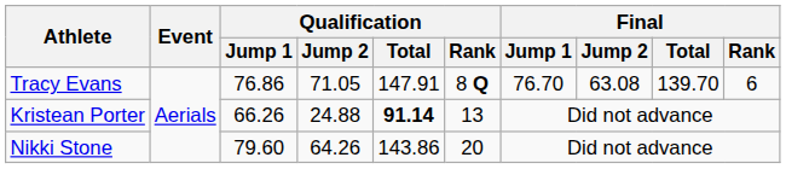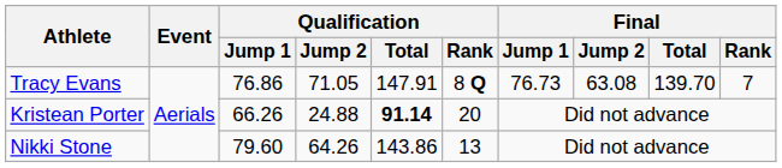Tracy Evans | Final / Jump 1: 76.70 -> 76.73
Tracy Evans | Final / Rank: 6 -> 7
Kristean Porter | Qualification / Rank: 13 -> 20
Nikki Stone | Qualification / Rank: 20 -> 13
